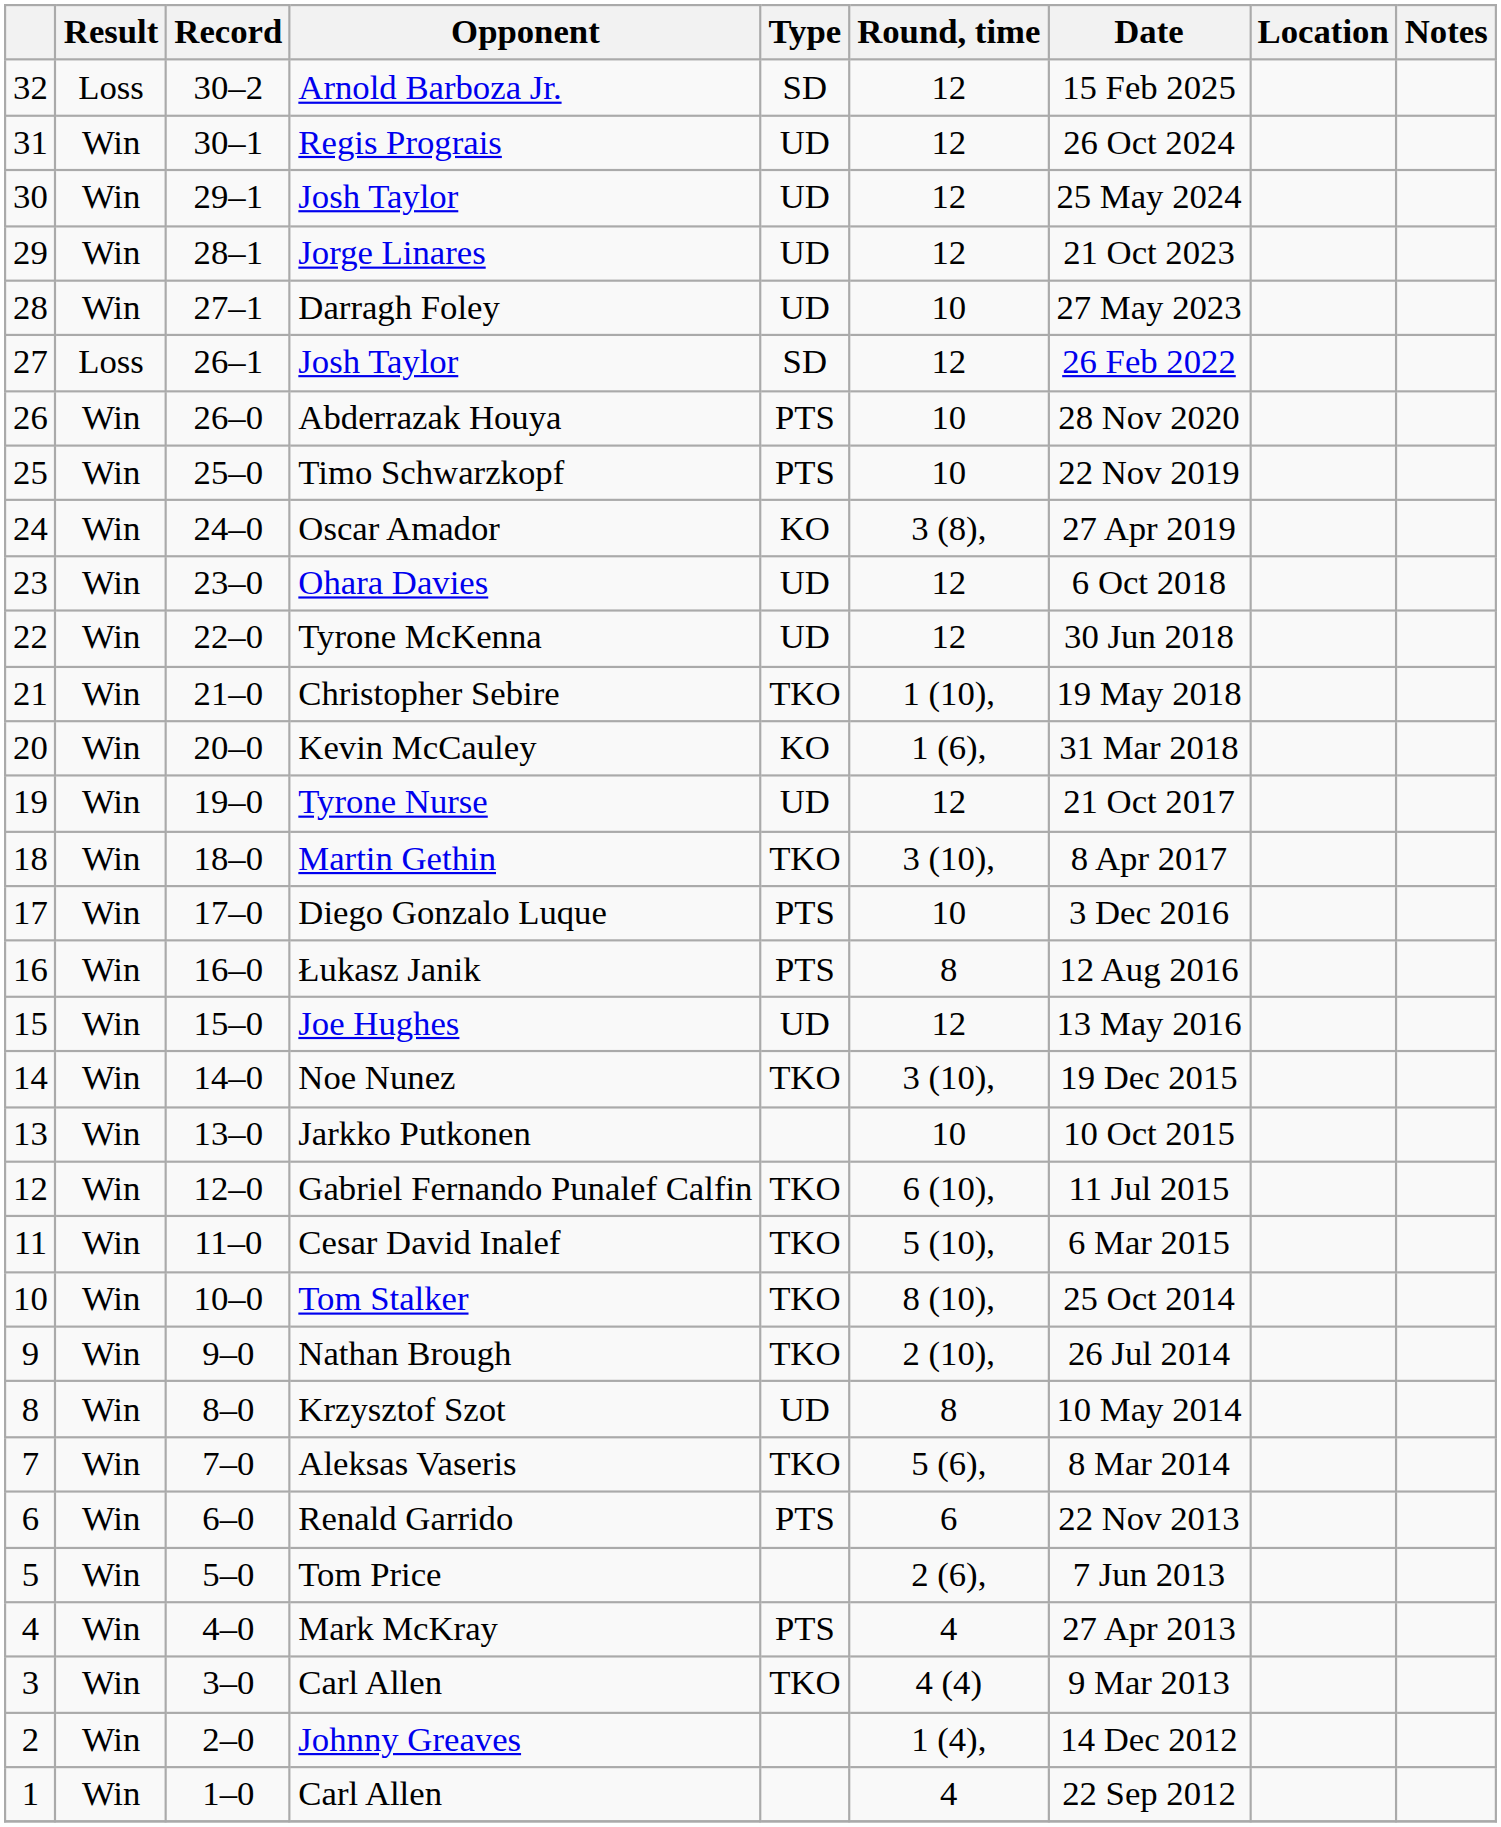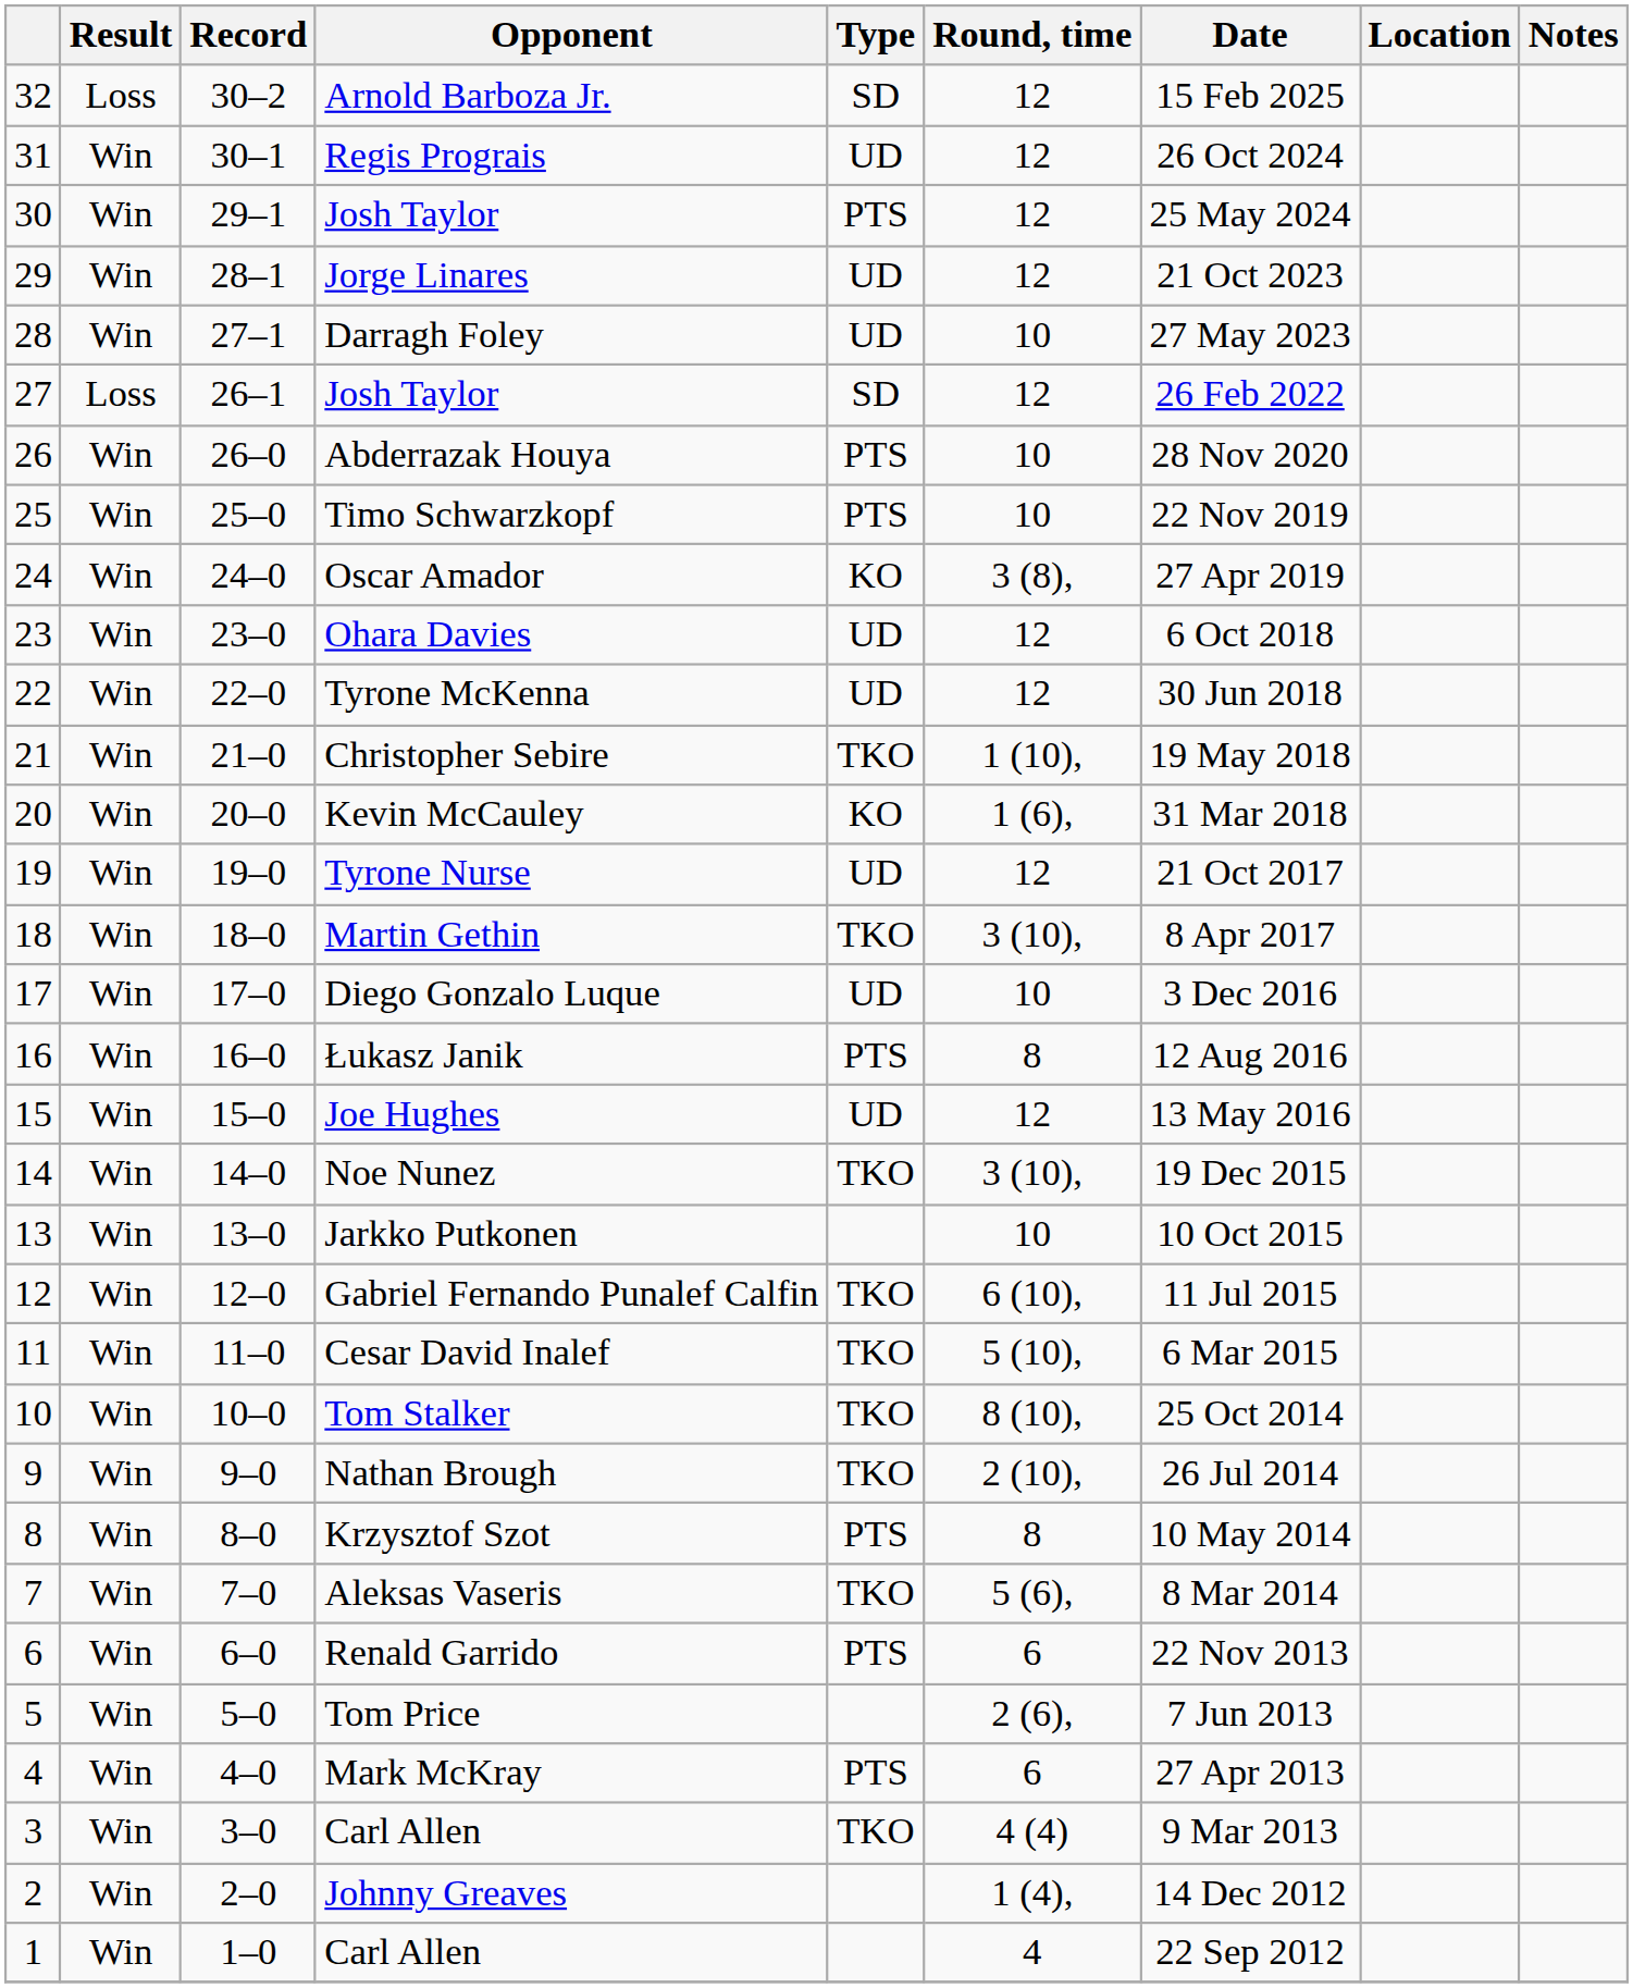30 / Josh Taylor | Type: UD -> PTS
Diego Gonzalo Luque | Type: PTS -> UD
Krzysztof Szot | Type: UD -> PTS
Mark McKray | Round, time: 4 -> 6
